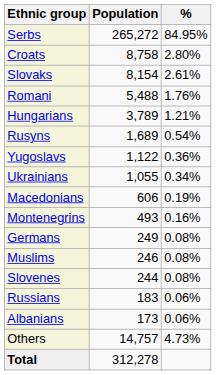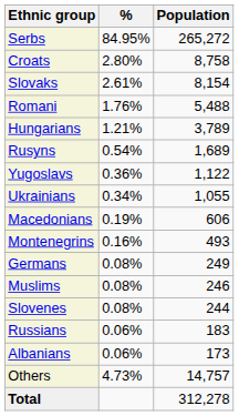columns swapped: Population <-> %
